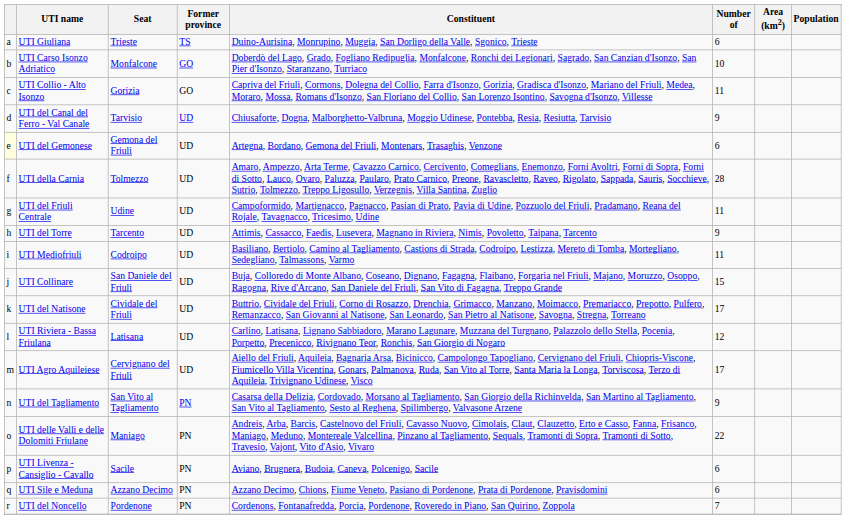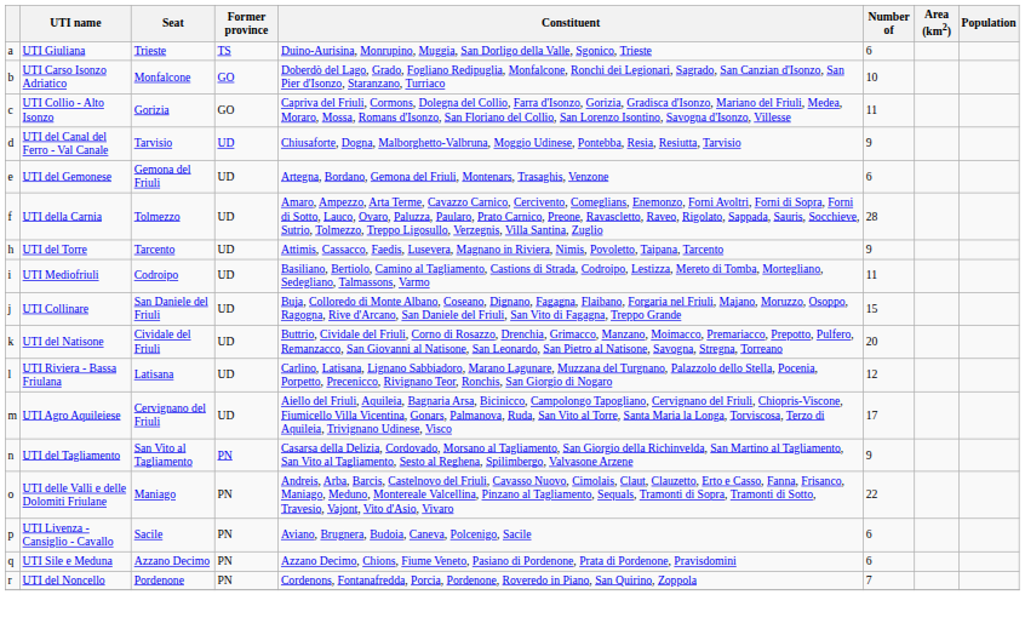UTI del Gemonese | column 1: lightyellow background -> no background
- row: g | UTI del Friuli Centrale | Udine | UD | Campoformido, Martignacco, Pagnacco, Pasian di Prato, Pavia di Udine, Pozzuolo del Friuli, Pradamano, Reana del Rojale, Tavagnacco, Tricesimo, Udine | 11
UTI del Natisone | Number of: 17 -> 20
